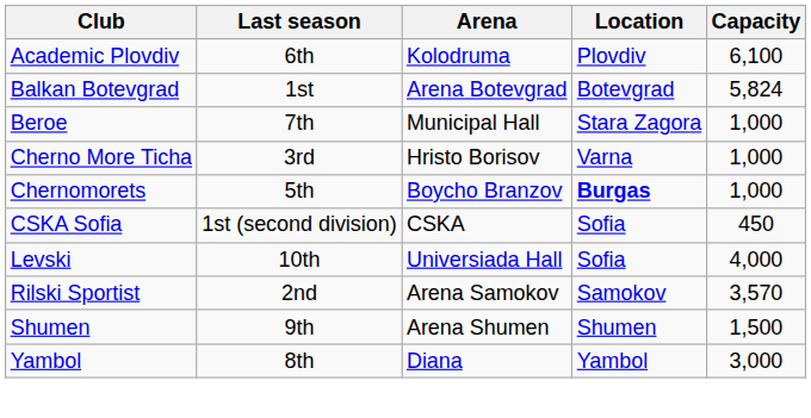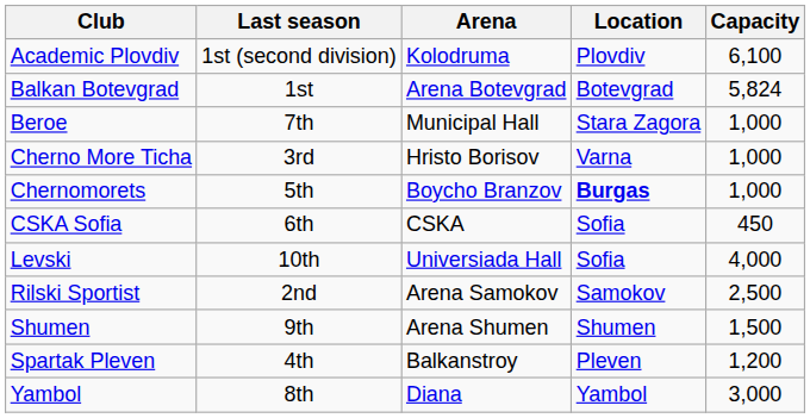Academic Plovdiv | Last season: 6th -> 1st (second division)
CSKA Sofia | Last season: 1st (second division) -> 6th
Rilski Sportist | Capacity: 3,570 -> 2,500
+ row: Spartak Pleven | 4th | Balkanstroy | Pleven | 1,200
